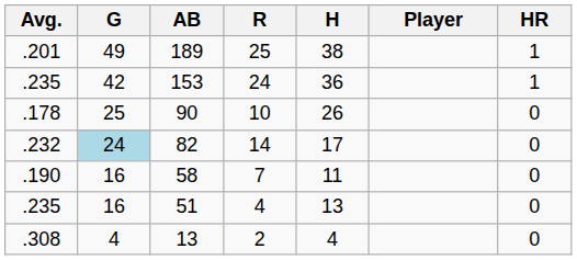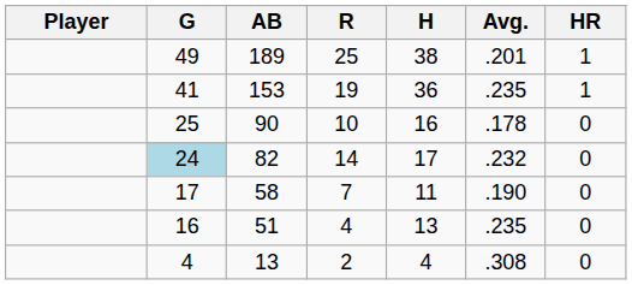columns swapped: Player <-> Avg.
153 | G: 42 -> 41
153 | R: 24 -> 19
90 | H: 26 -> 16
58 | G: 16 -> 17
